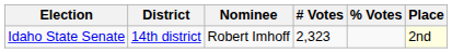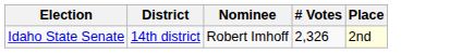- column: % Votes
Idaho State Senate | # Votes: 2,323 -> 2,326
